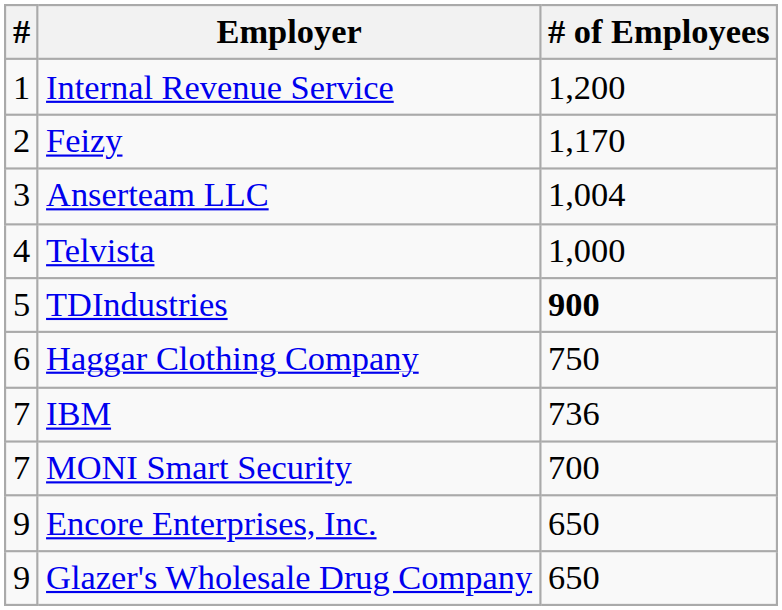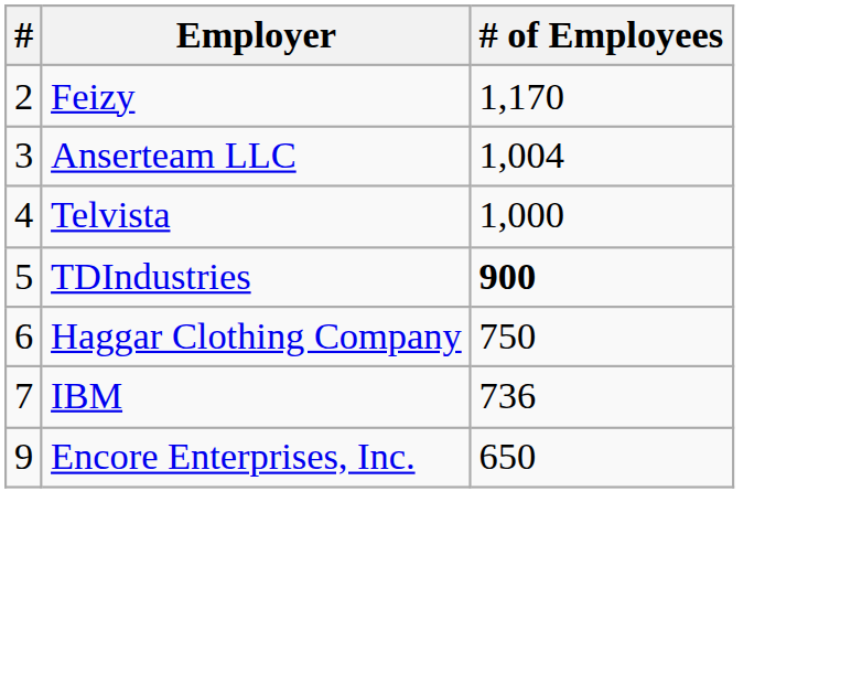- row: 1 | Internal Revenue Service | 1,200
- row: 7 | MONI Smart Security | 700
- row: 9 | Glazer's Wholesale Drug Company | 650
